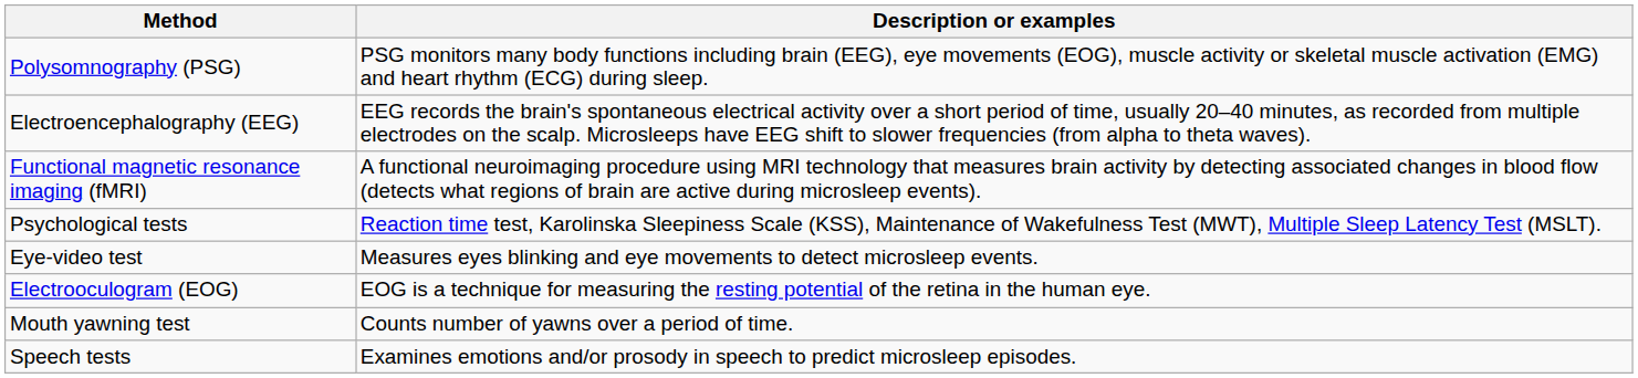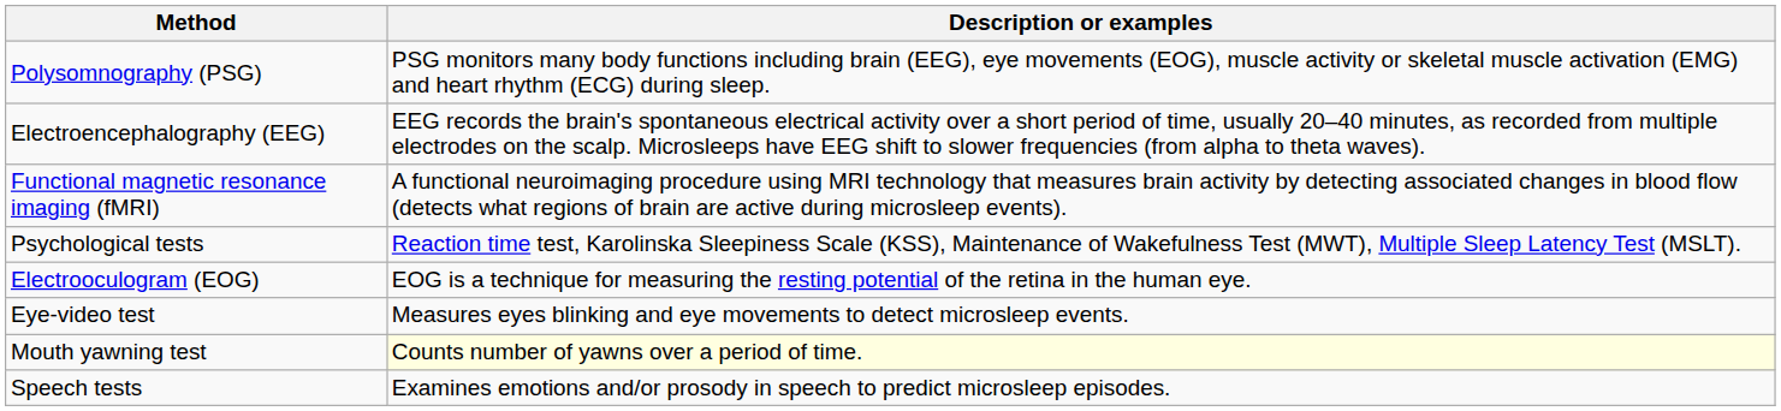rows swapped: Electrooculogram (EOG) <-> Eye-video test
Mouth yawning test | Description or examples: no background -> lightyellow background
